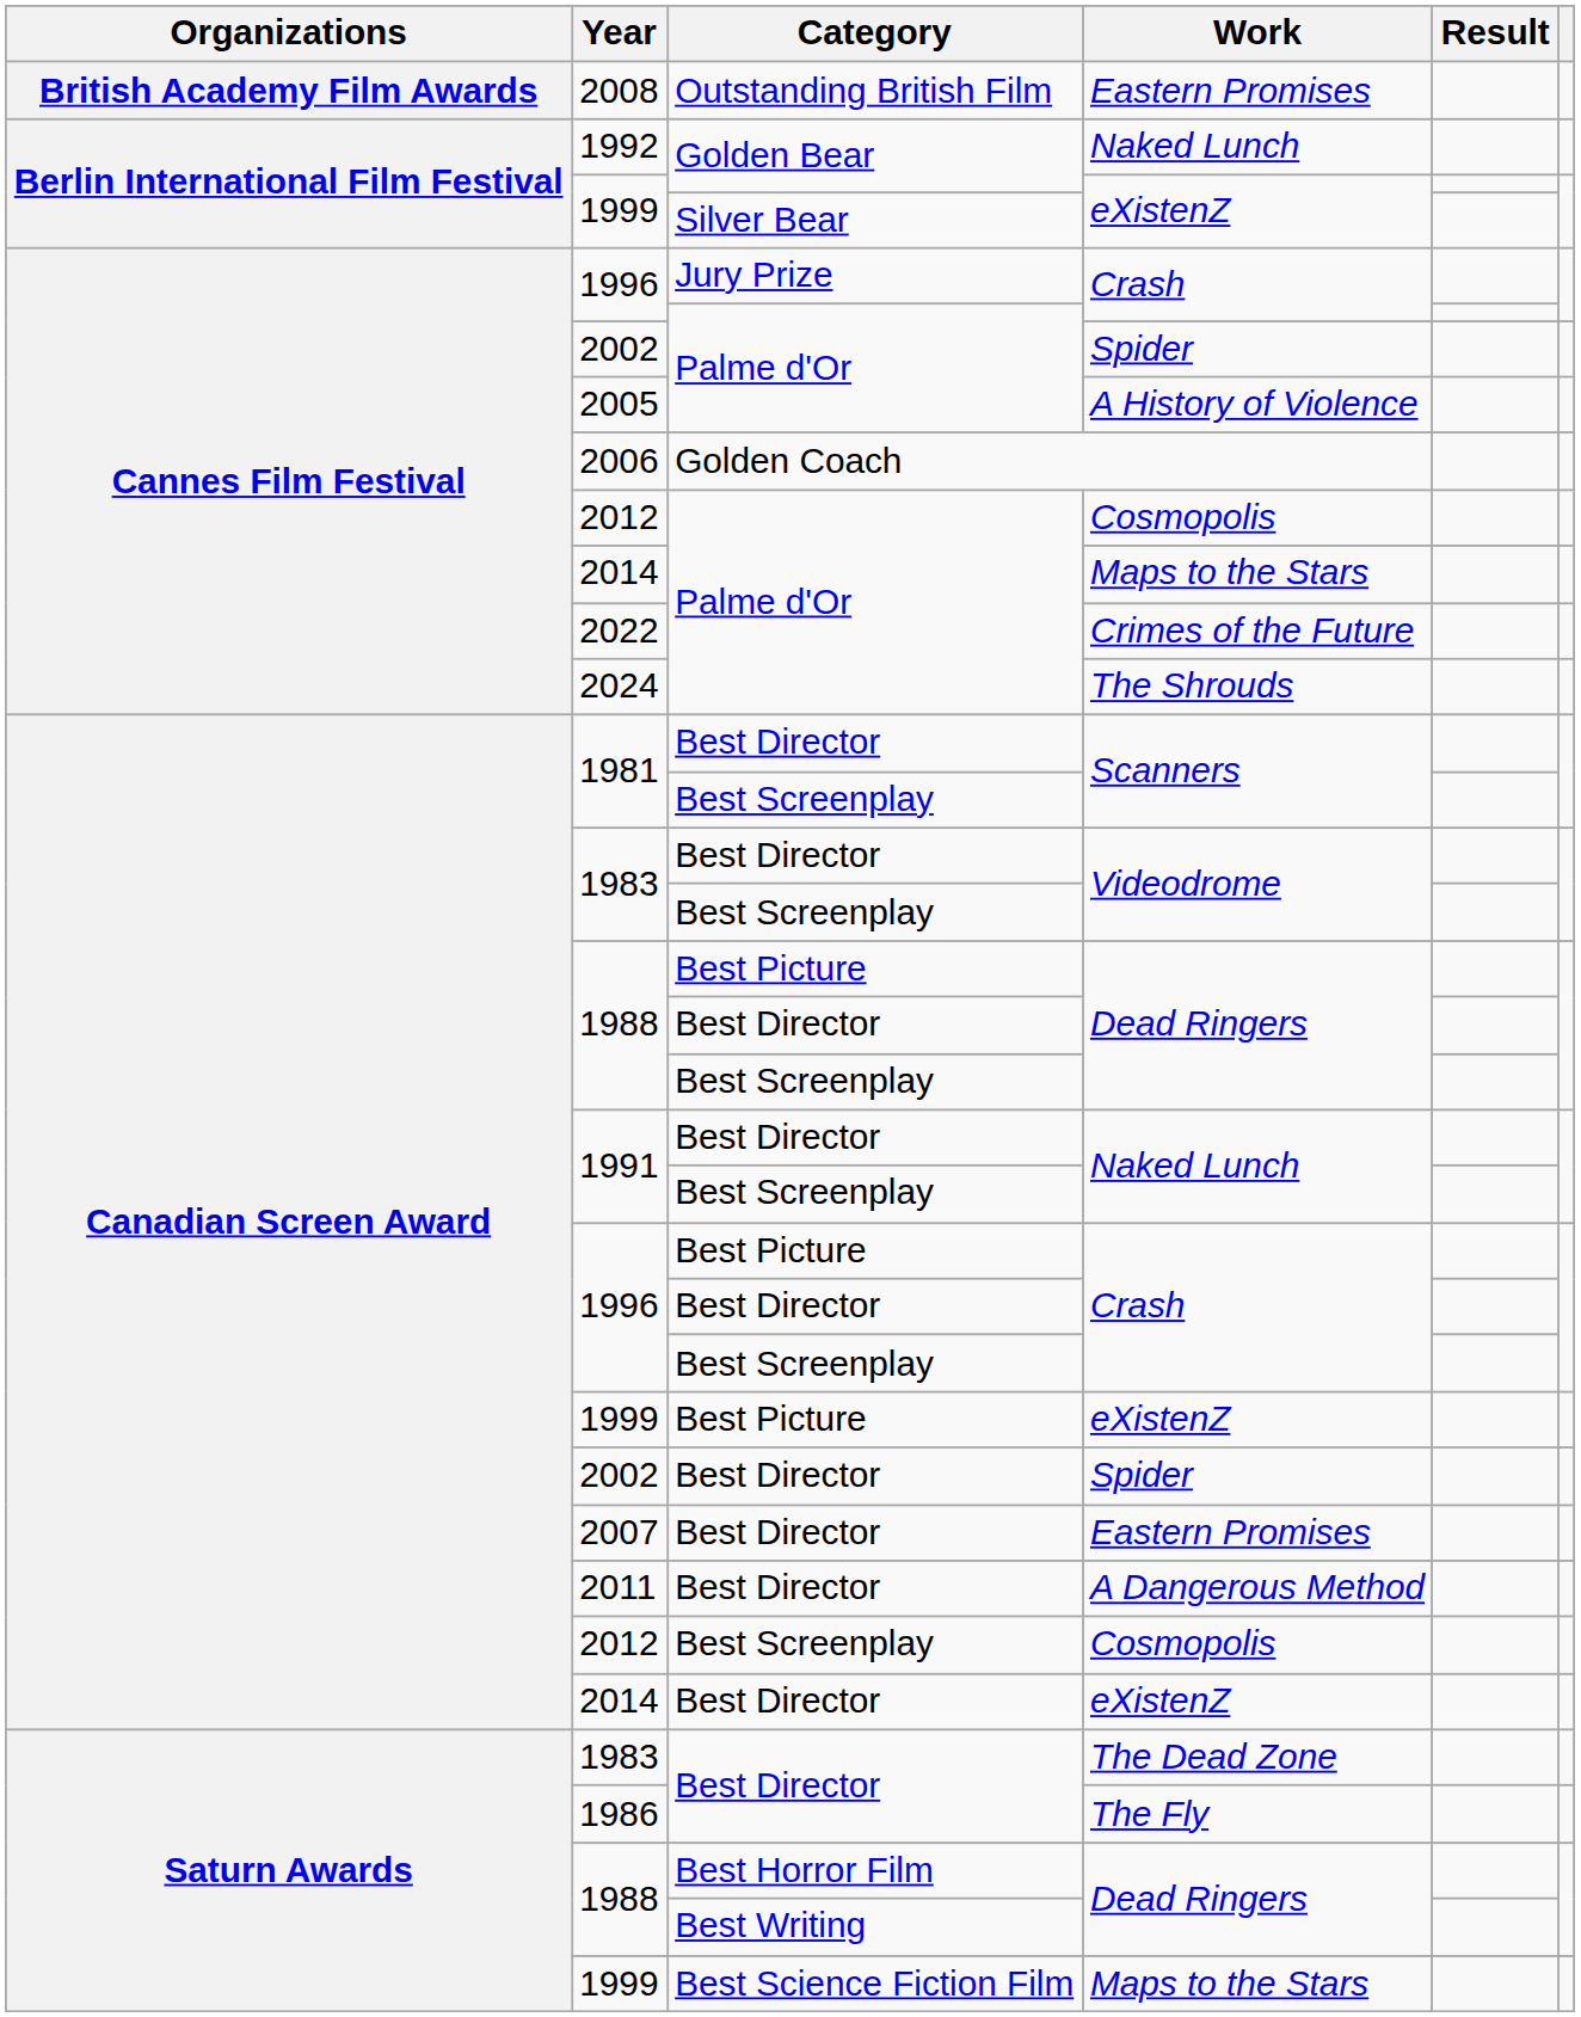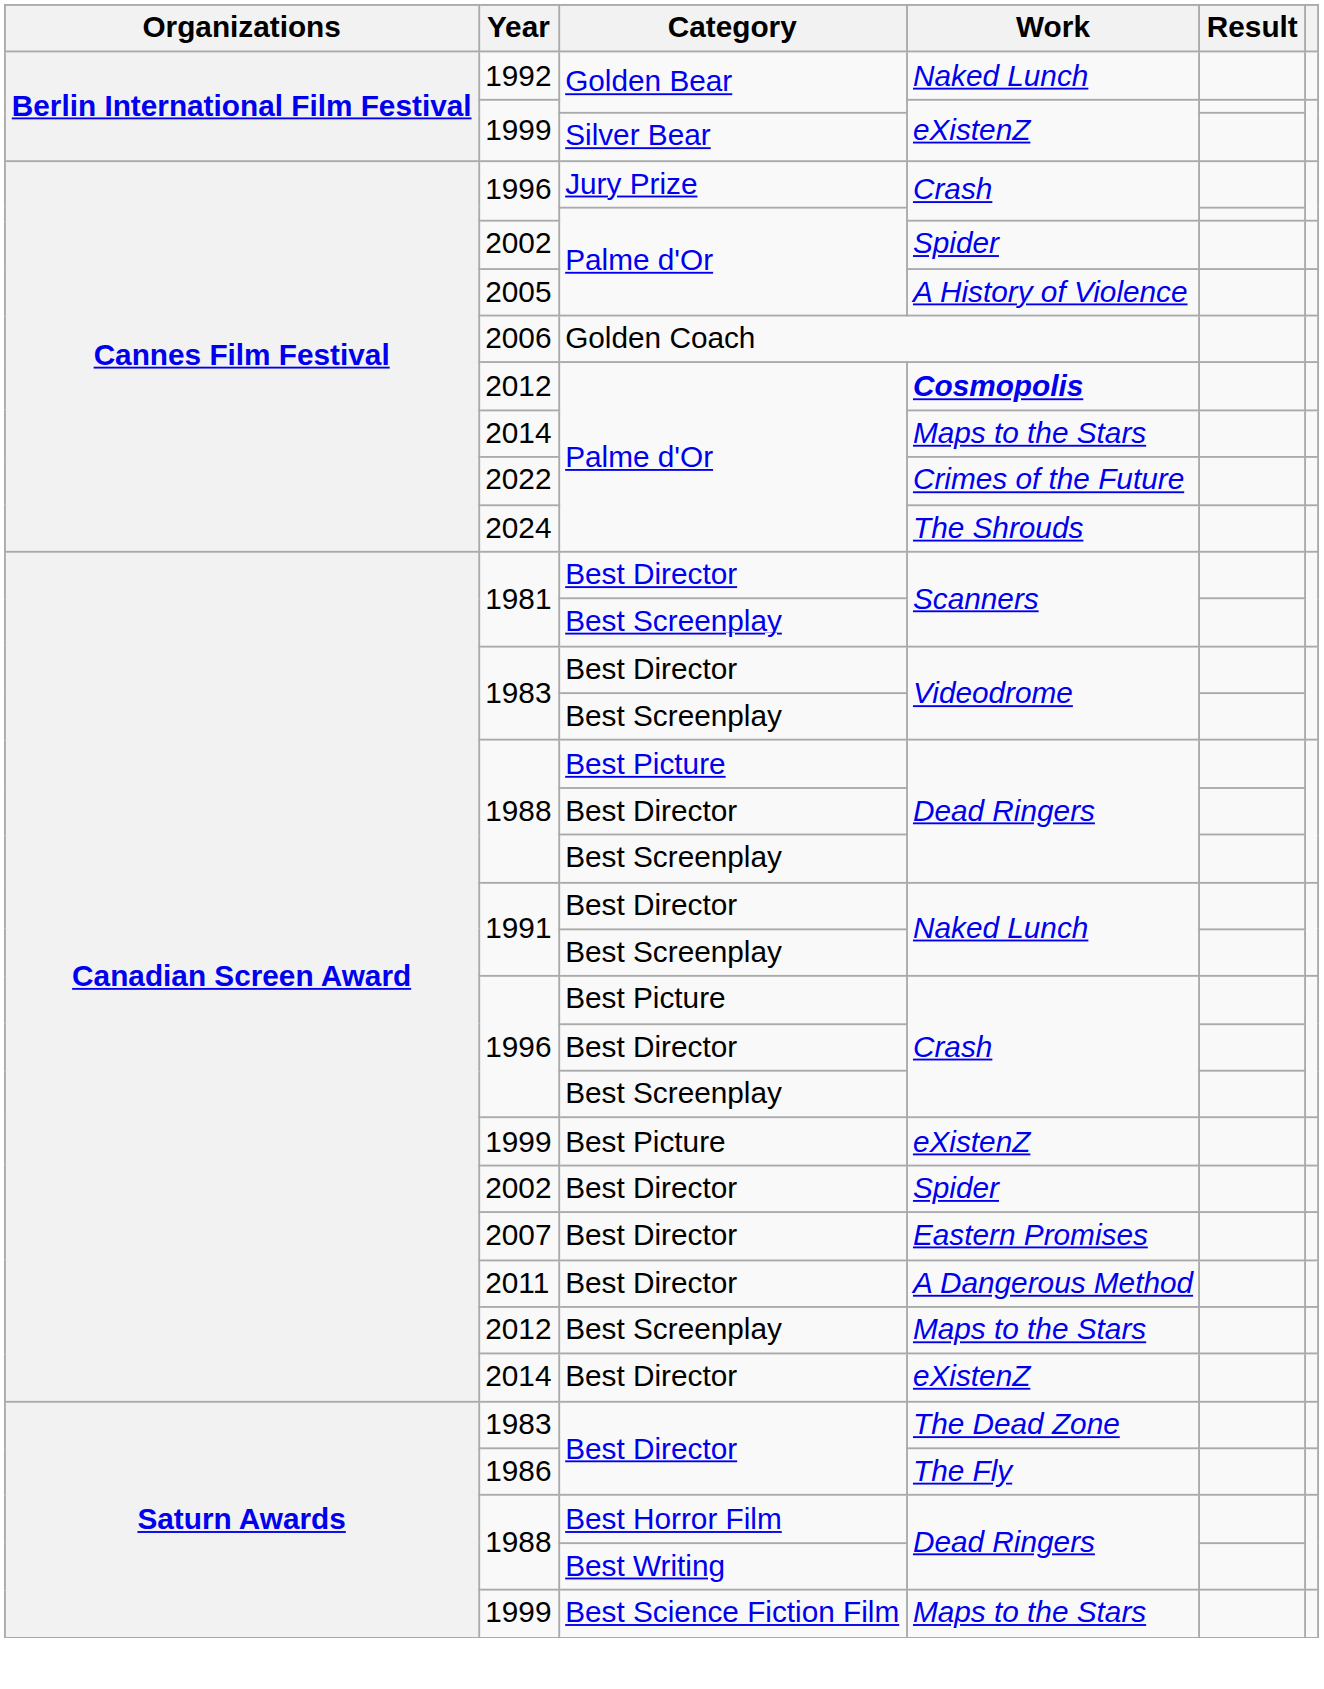- row: British Academy Film Awards | 2008 | Outstanding British Film | Eastern Promises
2012 / Palme d'Or | Work: normal -> bold
2012 / Best Screenplay | Work: Cosmopolis -> Maps to the Stars
